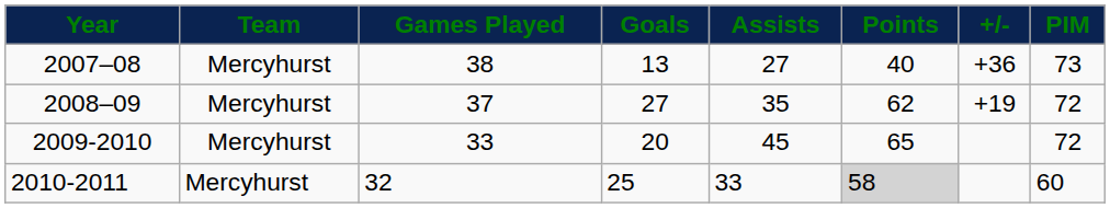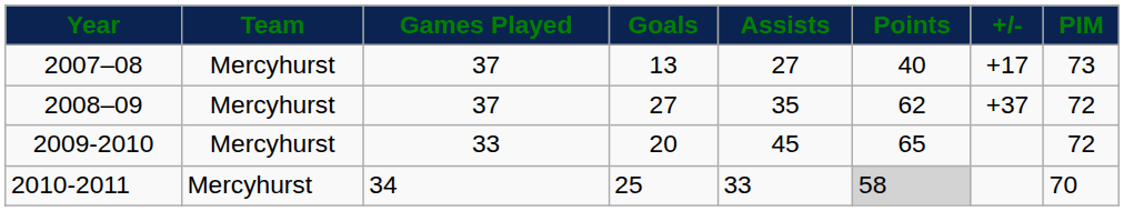2007–08 | Games Played: 38 -> 37
2007–08 | +/-: +36 -> +17
2008–09 | +/-: +19 -> +37
2010-2011 | Games Played: 32 -> 34
2010-2011 | PIM: 60 -> 70
